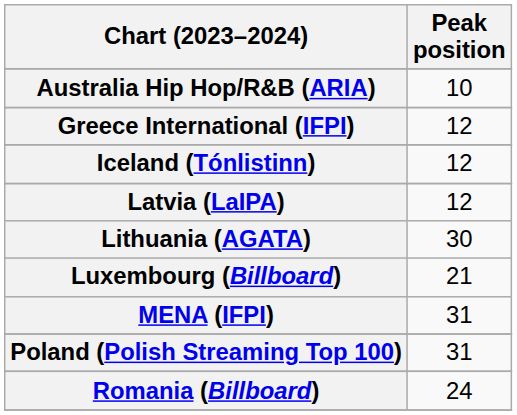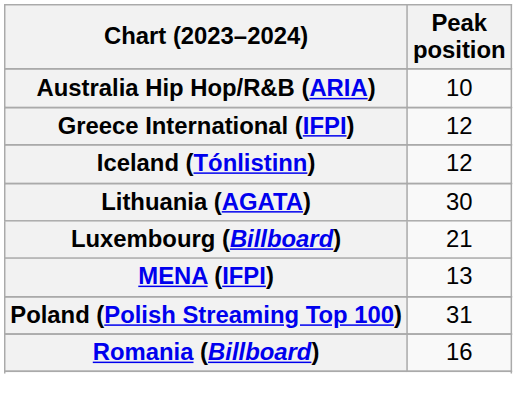- row: Latvia (LaIPA) | 12
MENA (IFPI) | Peak position: 31 -> 13
Romania (Billboard) | Peak position: 24 -> 16
